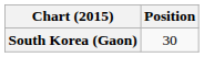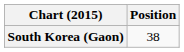South Korea (Gaon) | Position: 30 -> 38
